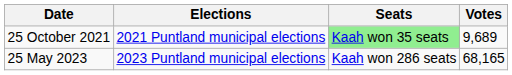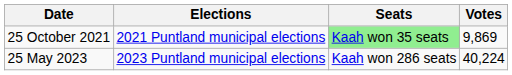25 October 2021 | Votes: 9,689 -> 9,869
25 May 2023 | Votes: 68,165 -> 40,224
